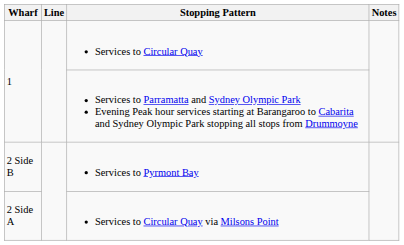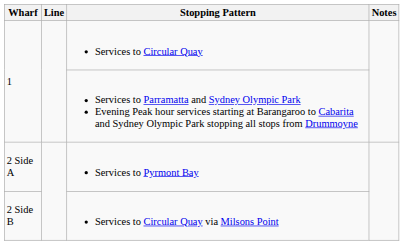Services to Pyrmont Bay | Wharf: 2 Side B -> 2 Side A
Services to Circular Quay via Milsons Point | Wharf: 2 Side A -> 2 Side B
